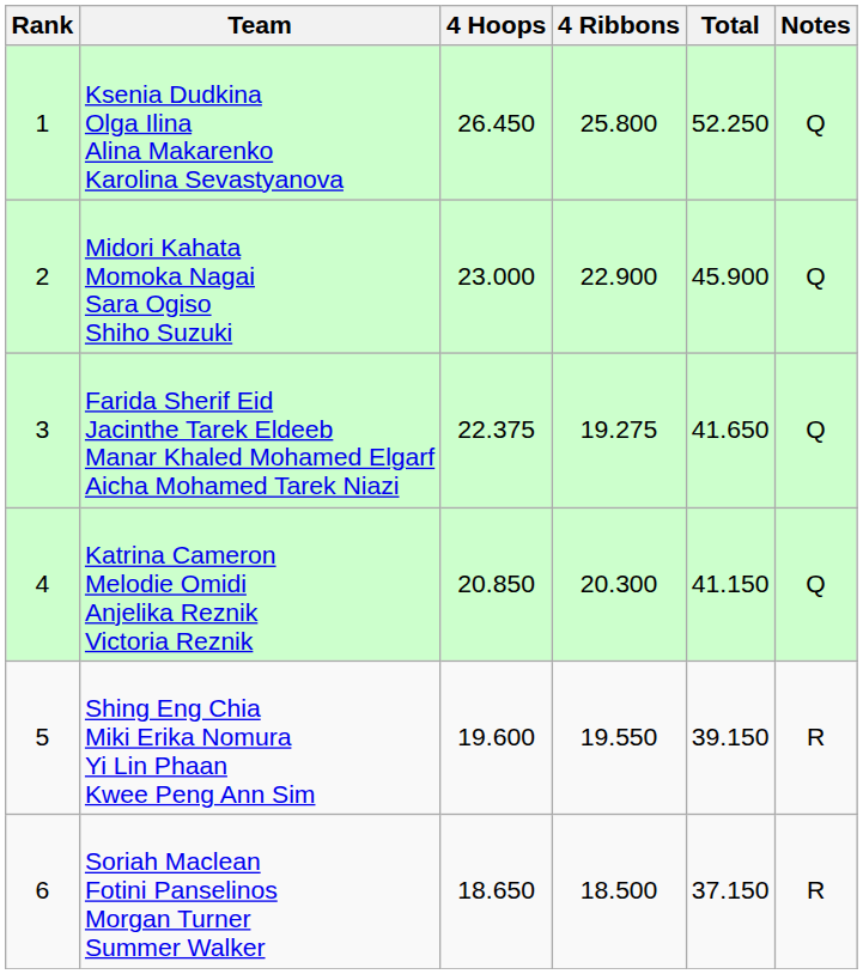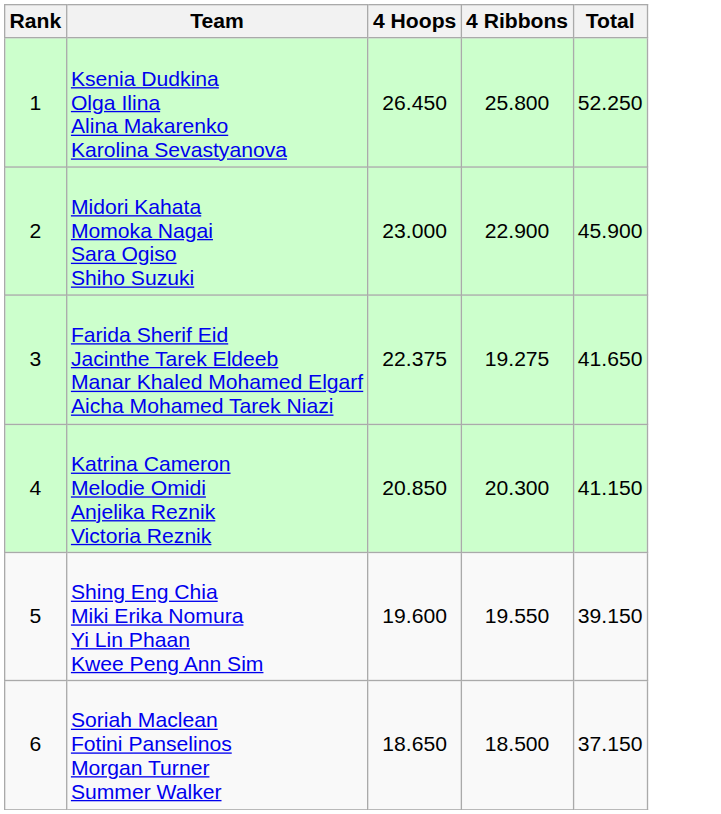- column: Notes | Q | Q | Q | Q | R | R
